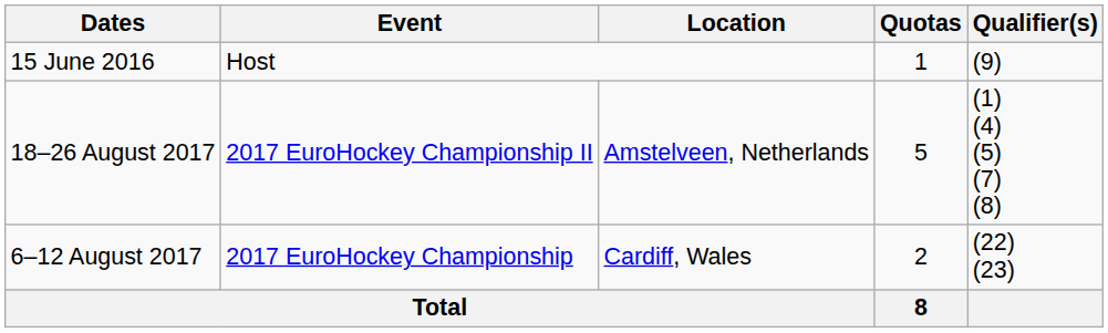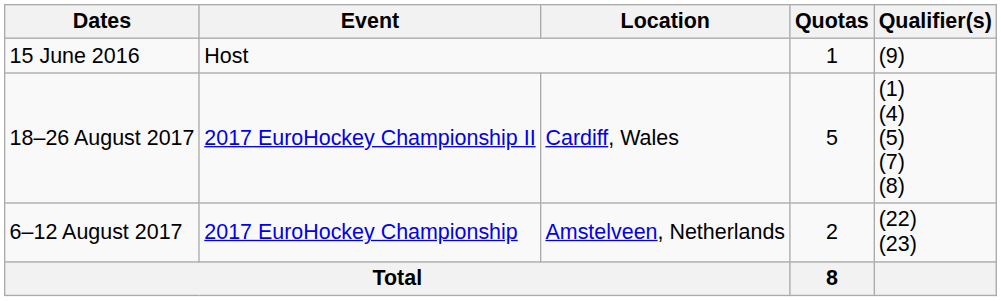18–26 August 2017 | Location: Amstelveen, Netherlands -> Cardiff, Wales
6–12 August 2017 | Location: Cardiff, Wales -> Amstelveen, Netherlands
